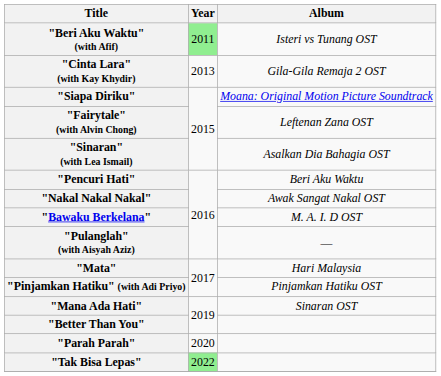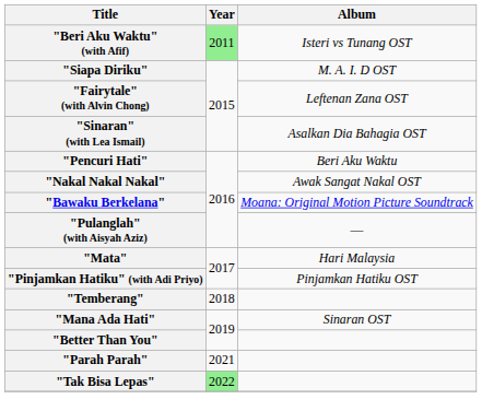- row: "Cinta Lara" (with Kay Khydir) | 2013 | Gila-Gila Remaja 2 OST
"Siapa Diriku" | Album: Moana: Original Motion Picture Soundtrack -> M. A. I. D OST
"Bawaku Berkelana" | Album: M. A. I. D OST -> Moana: Original Motion Picture Soundtrack
+ row: "Temberang" | 2018
"Parah Parah" | Year: 2020 -> 2021
